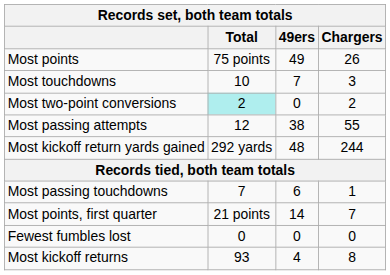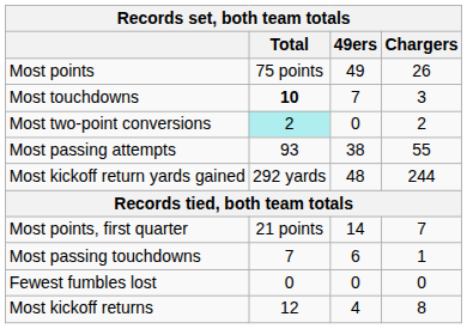Most touchdowns | Total: normal -> bold
Most passing attempts | Total: 12 -> 93
rows swapped: Most points, first quarter <-> Most passing touchdowns
Most kickoff returns | Total: 93 -> 12
